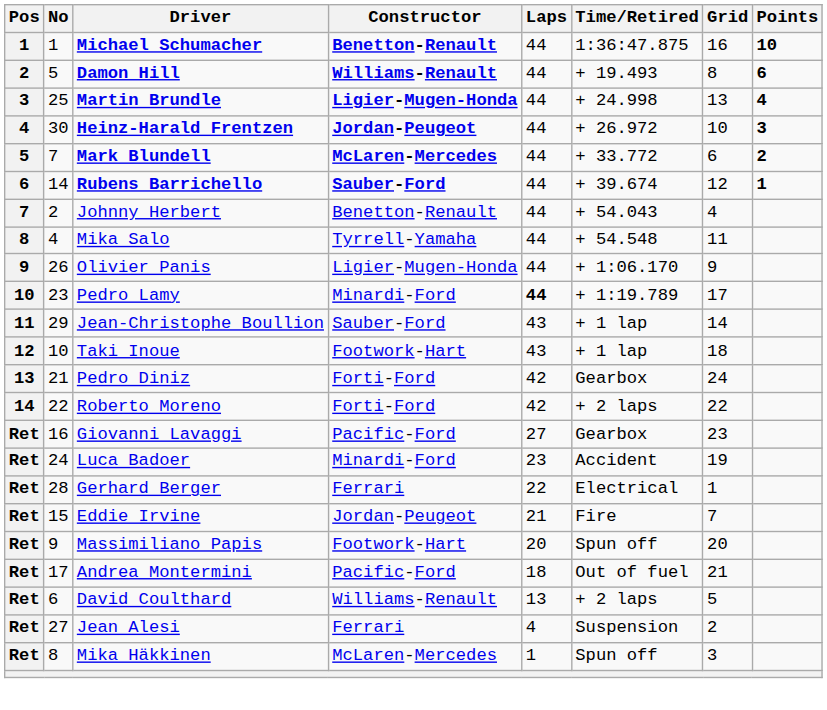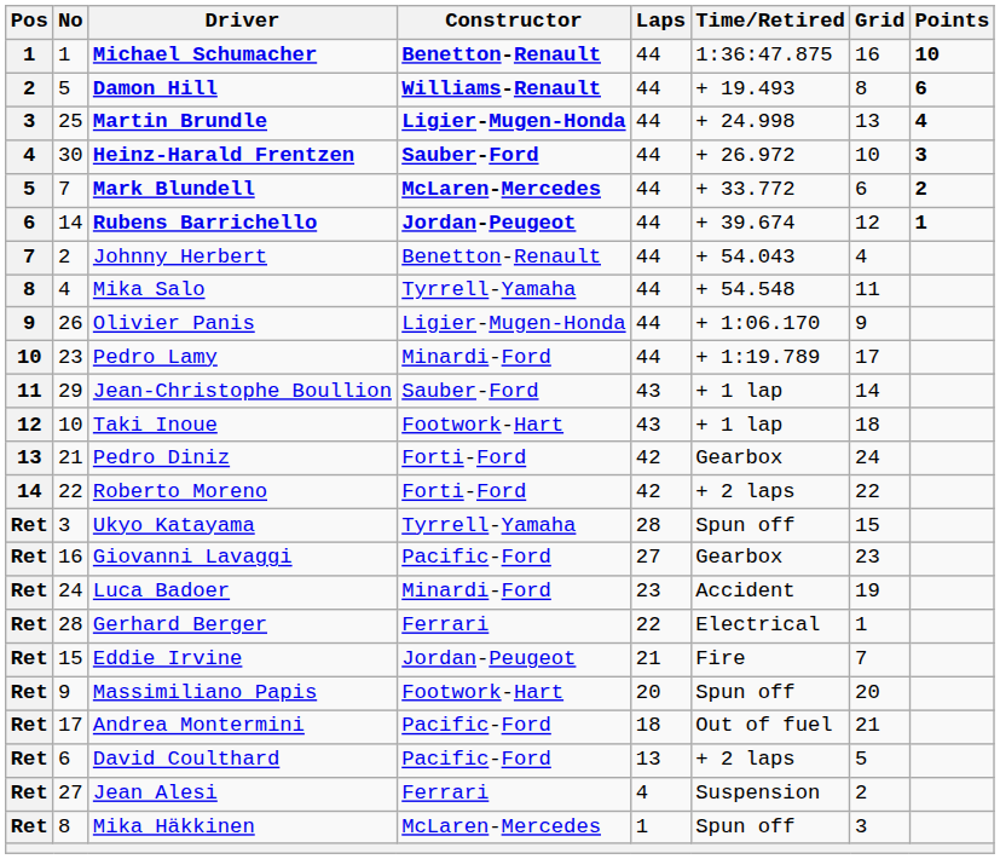Heinz-Harald Frentzen | Constructor: Jordan-Peugeot -> Sauber-Ford
Rubens Barrichello | Constructor: Sauber-Ford -> Jordan-Peugeot
Pedro Lamy | Laps: bold -> normal
+ row: Ret | 3 | Ukyo Katayama | Tyrrell-Yamaha | 28 | Spun off | 15
David Coulthard | Constructor: Williams-Renault -> Pacific-Ford
